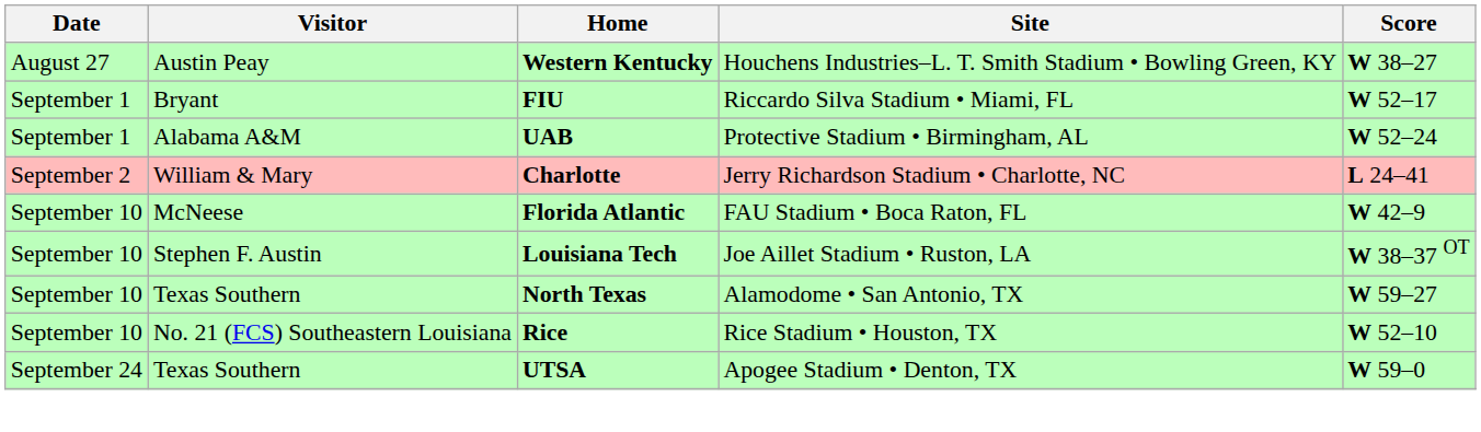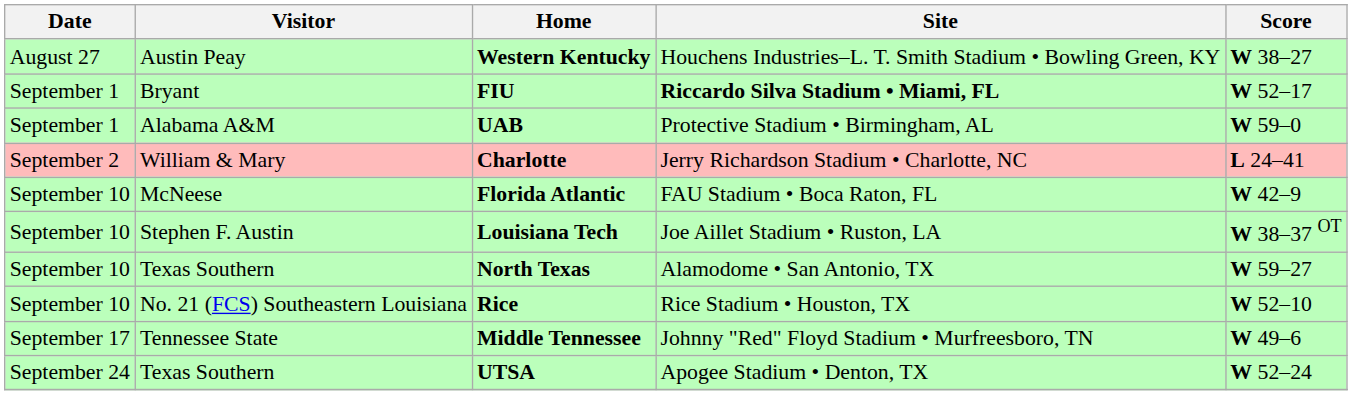FIU | Site: normal -> bold
UAB | Score: W 52–24 -> W 59–0
+ row: September 17 | Tennessee State | Middle Tennessee | Johnny "Red" Floyd Stadium • Murfreesboro, TN | W 49–6
UTSA | Score: W 59–0 -> W 52–24
